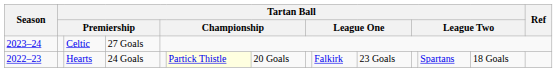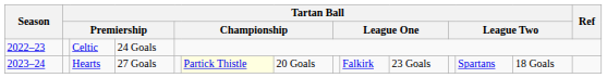Celtic | Season: 2023–24 -> 2022–23
Celtic | column 4: 27 Goals -> 24 Goals
Hearts | Season: 2022–23 -> 2023–24
Hearts | column 4: 24 Goals -> 27 Goals
